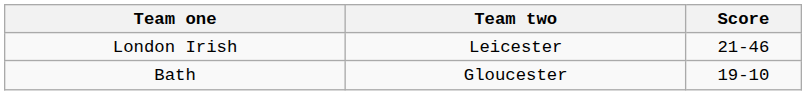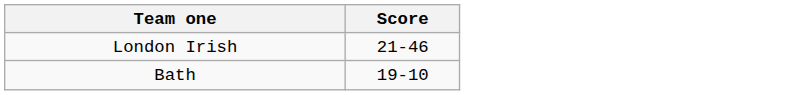- column: Team two | Leicester | Gloucester
